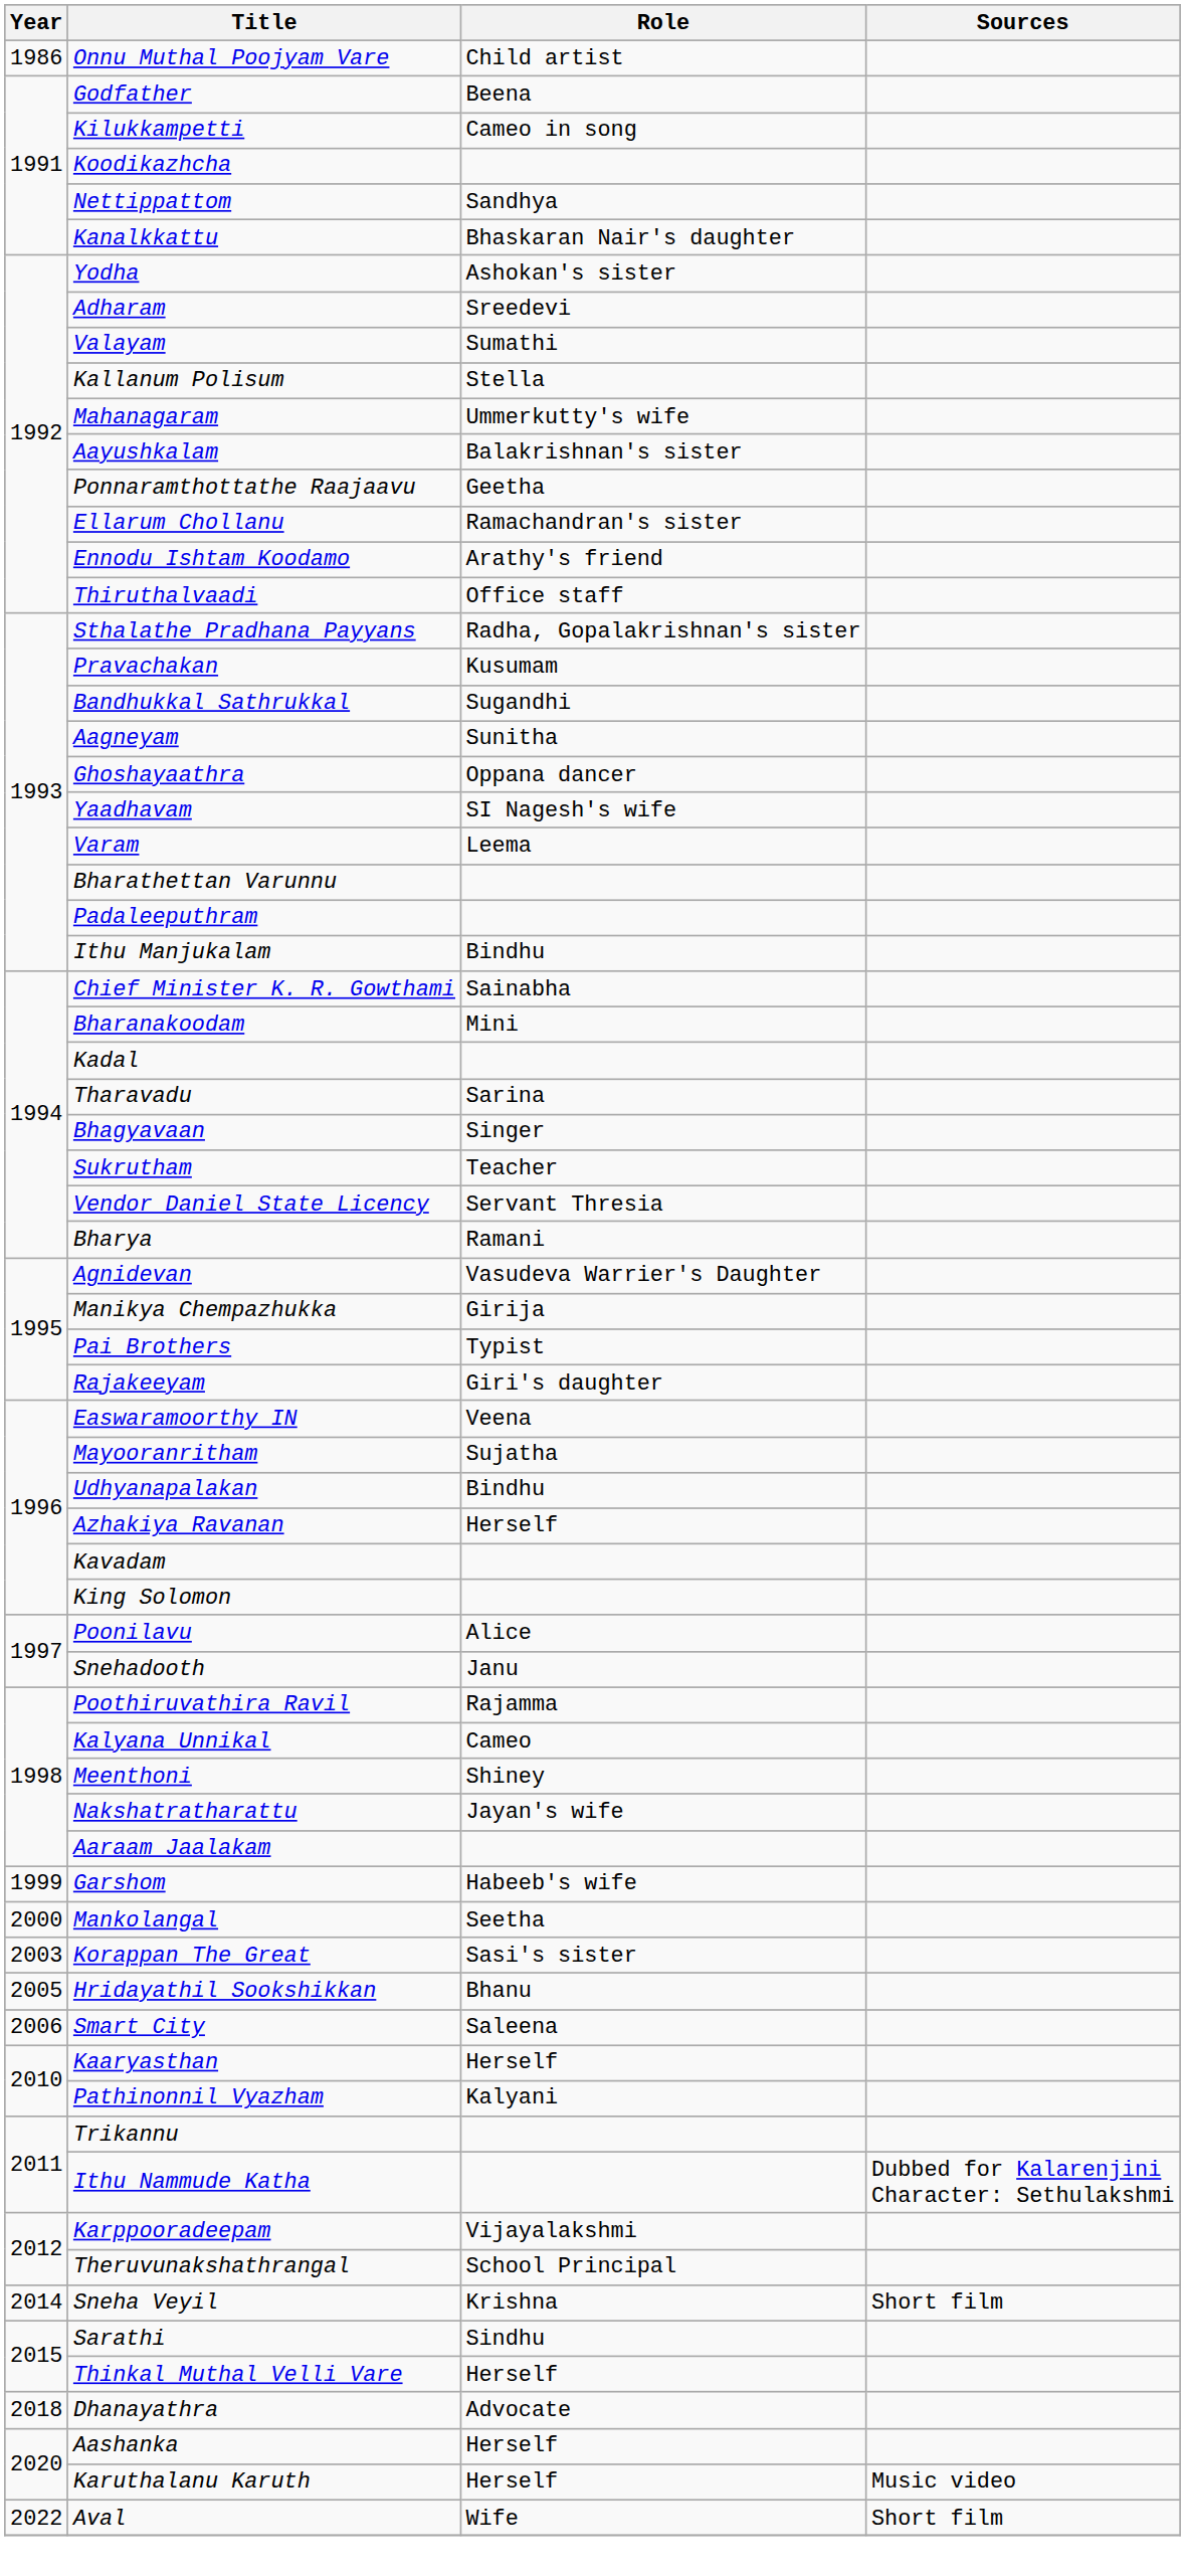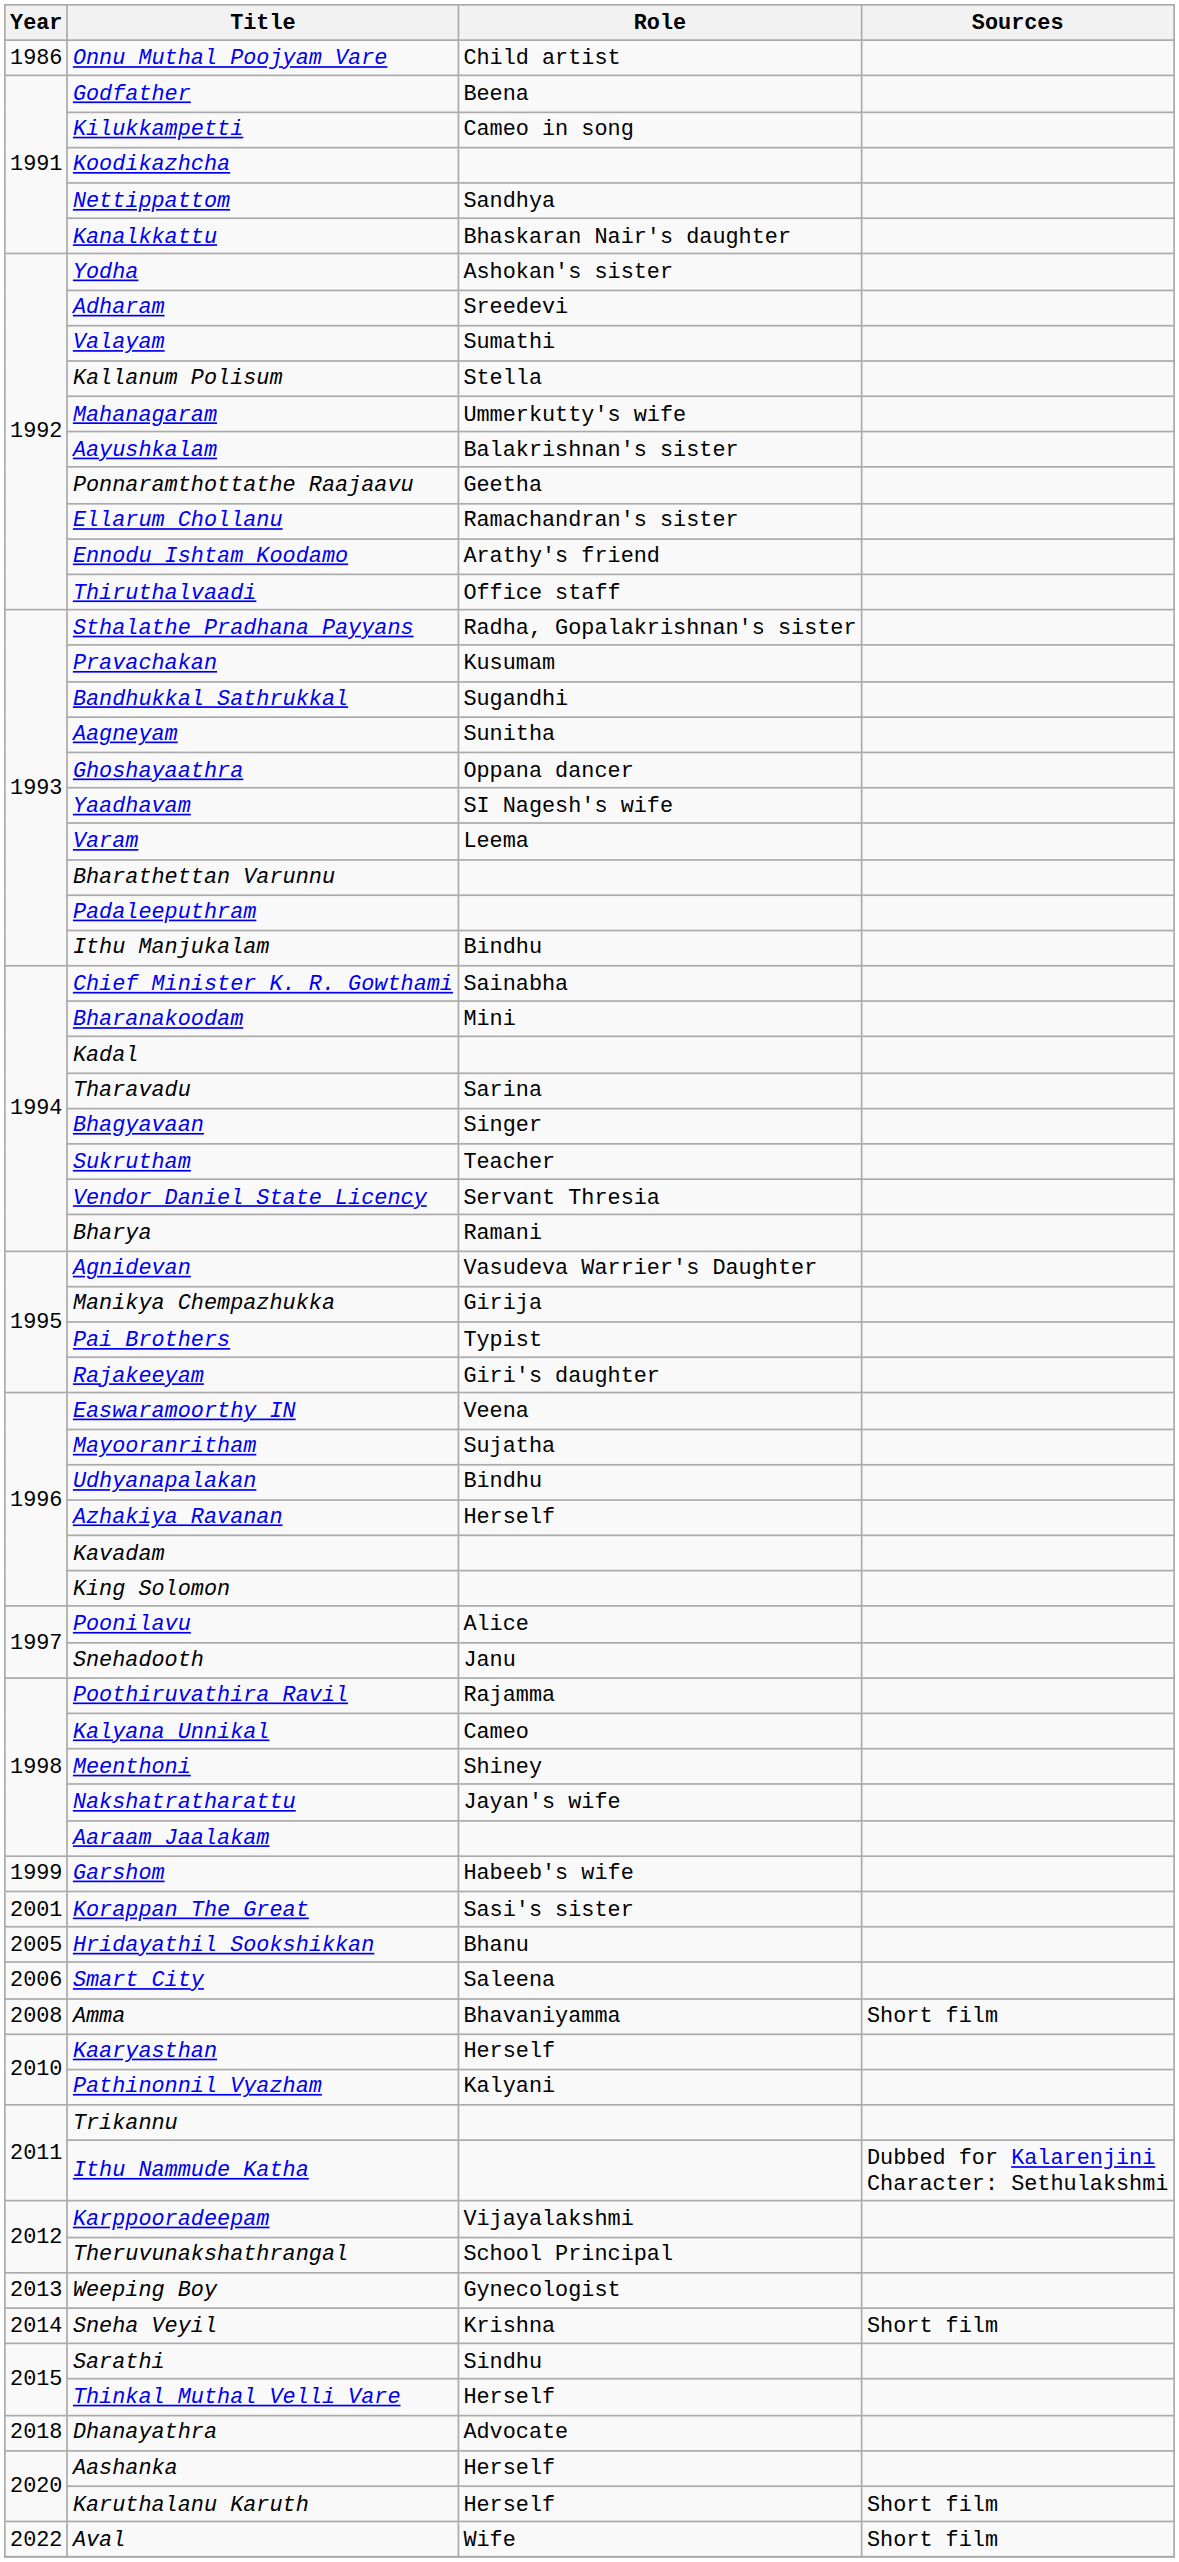- row: 2000 | Mankolangal | Seetha
Korappan The Great | Year: 2003 -> 2001
+ row: 2008 | Amma | Bhavaniyamma | Short film
+ row: 2013 | Weeping Boy | Gynecologist
Karuthalanu Karuth | Sources: Music video -> Short film
